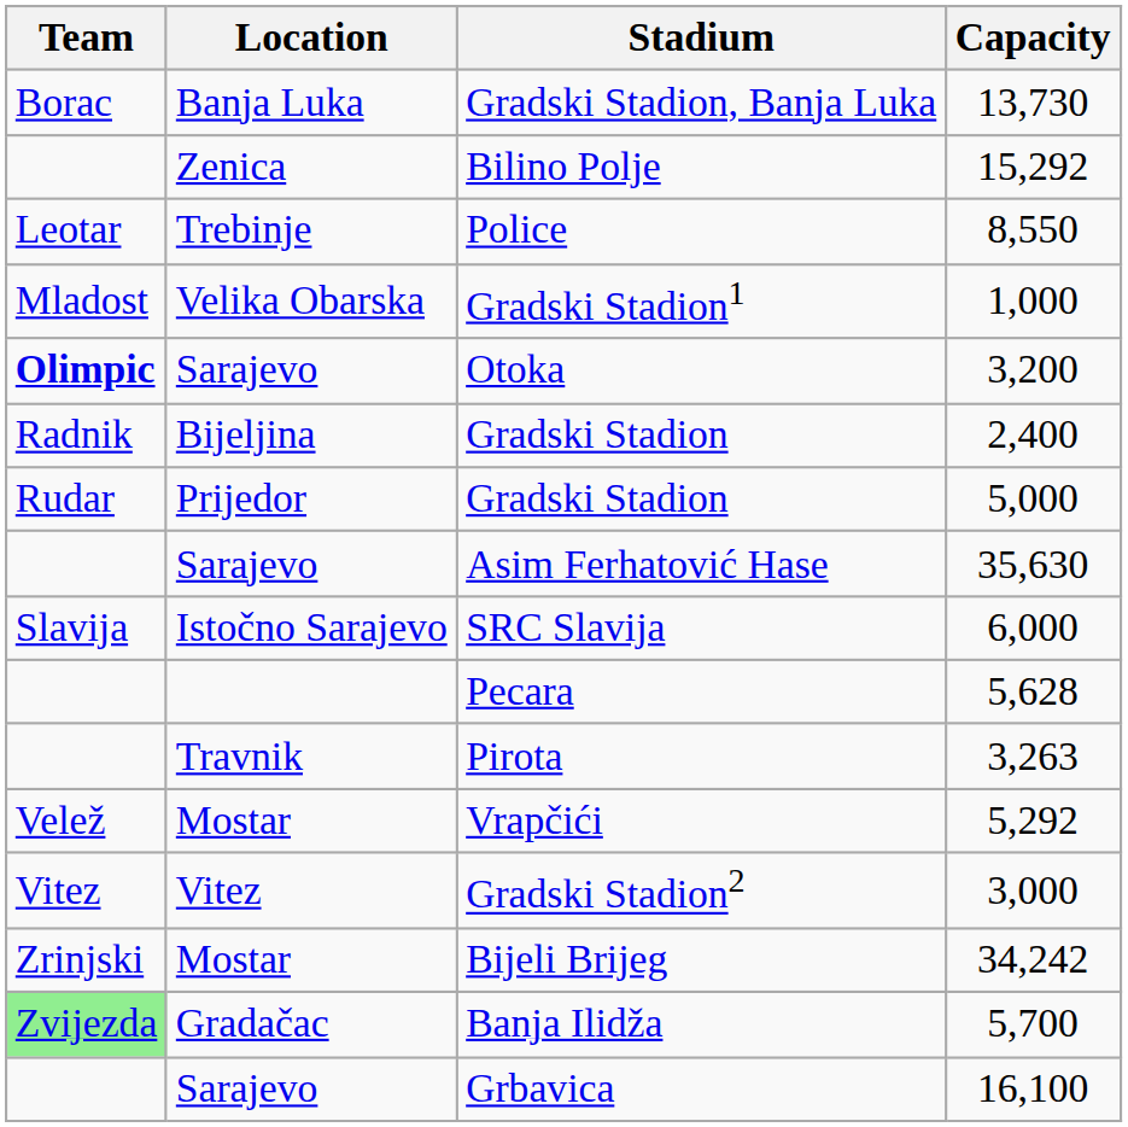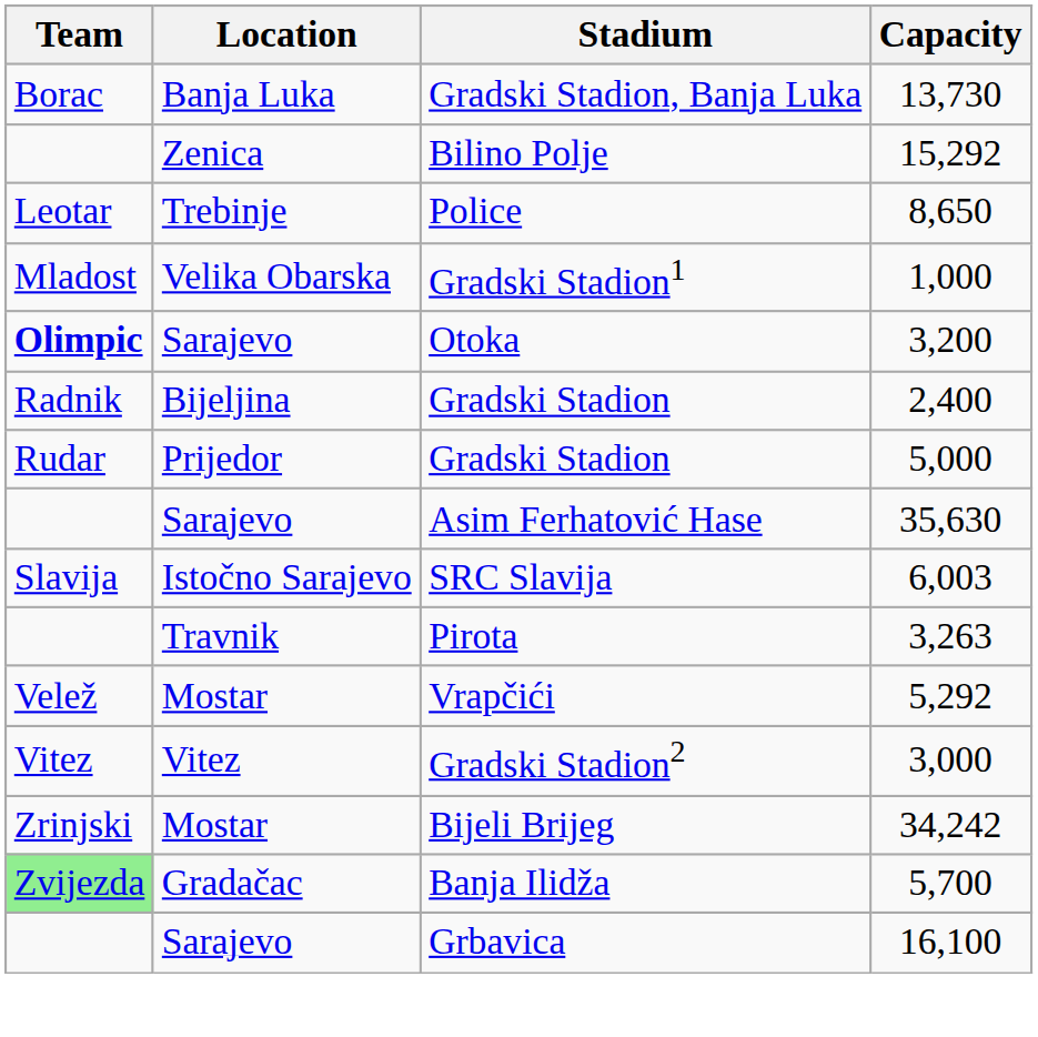Police | Capacity: 8,550 -> 8,650
SRC Slavija | Capacity: 6,000 -> 6,003
- row: Pecara | 5,628
